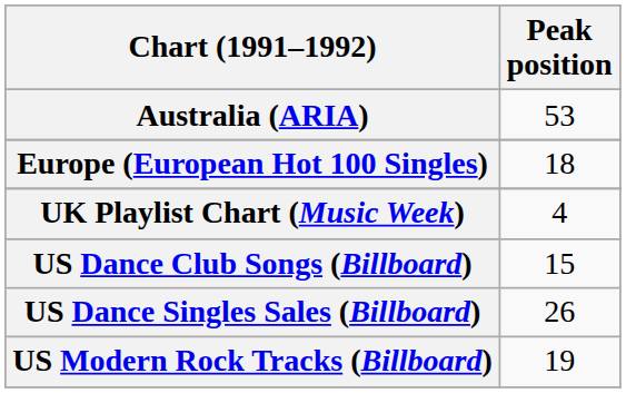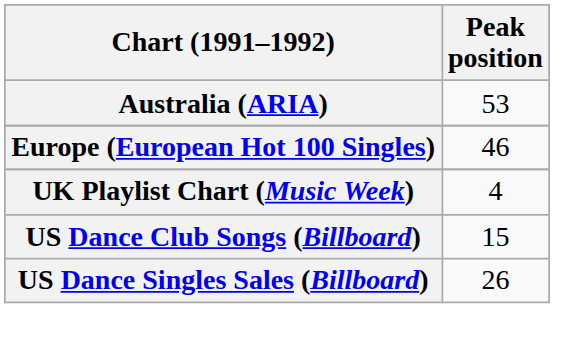Europe (European Hot 100 Singles) | Peak position: 18 -> 46
- row: US Modern Rock Tracks (Billboard) | 19
